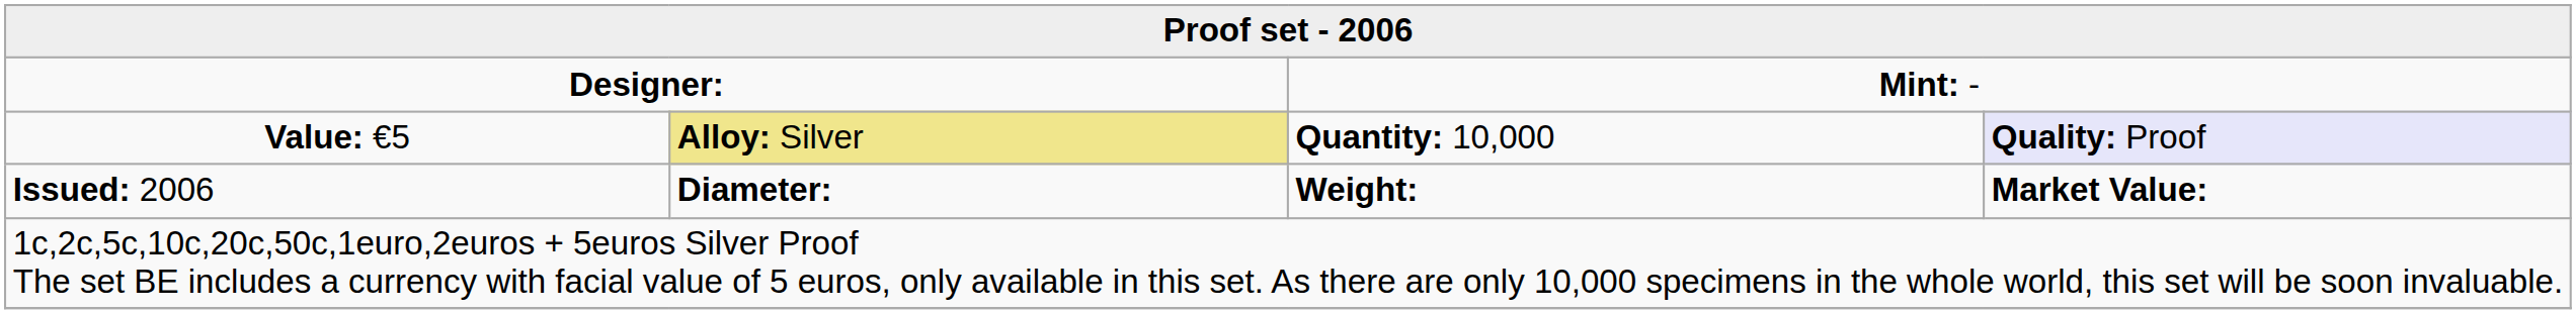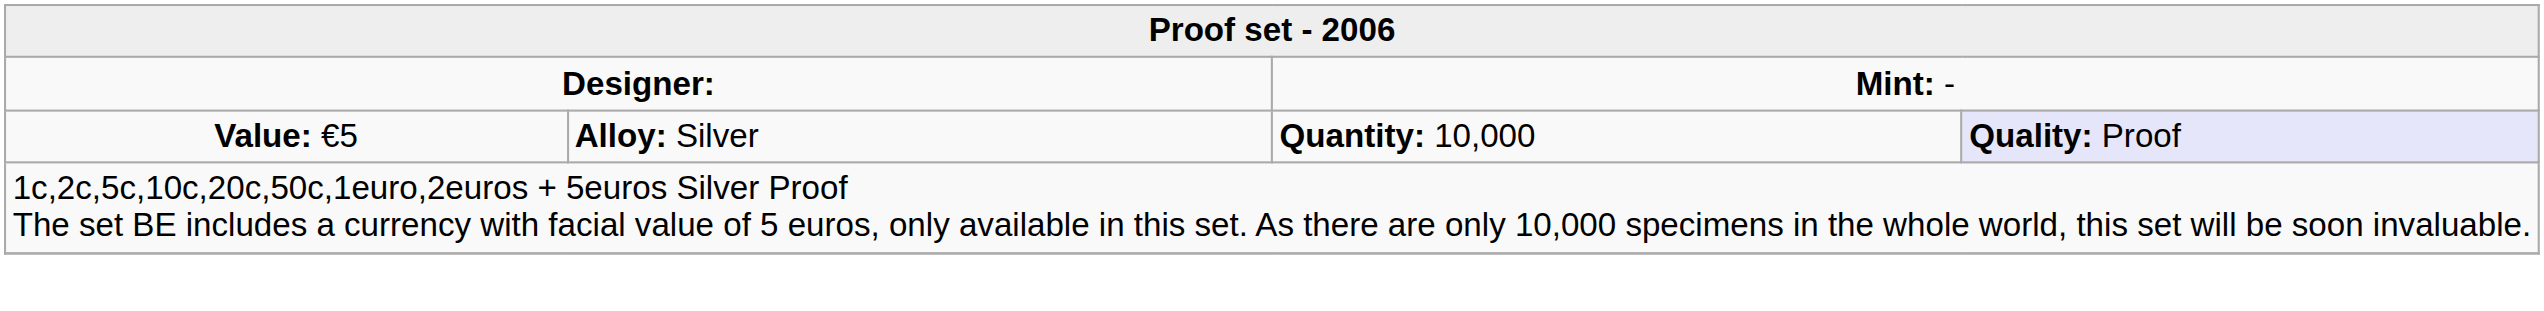Value: €5 | column 2: khaki background -> no background
- row: Issued: 2006 | Diameter: | Weight: | Market Value:
